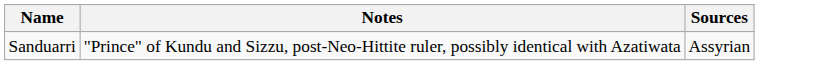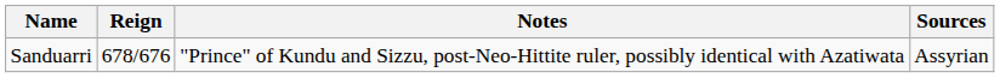+ column: Reign | 678/676
